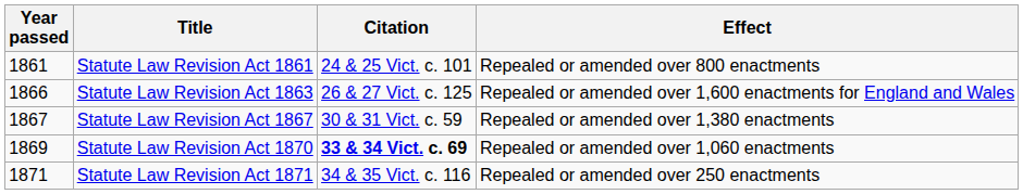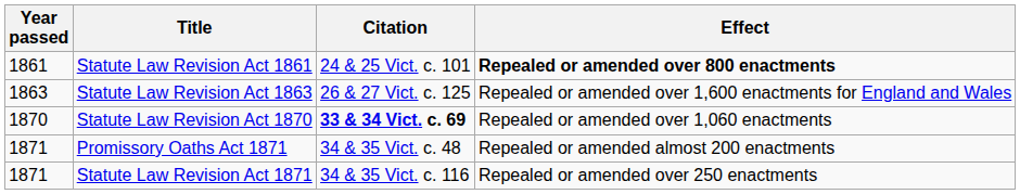Statute Law Revision Act 1861 | Effect: normal -> bold
Statute Law Revision Act 1863 | Year passed: 1866 -> 1863
- row: 1867 | Statute Law Revision Act 1867 | 30 & 31 Vict. c. 59 | Repealed or amended over 1,380 enactments
Statute Law Revision Act 1870 | Year passed: 1869 -> 1870
+ row: 1871 | Promissory Oaths Act 1871 | 34 & 35 Vict. c. 48 | Repealed or amended almost 200 enactments
